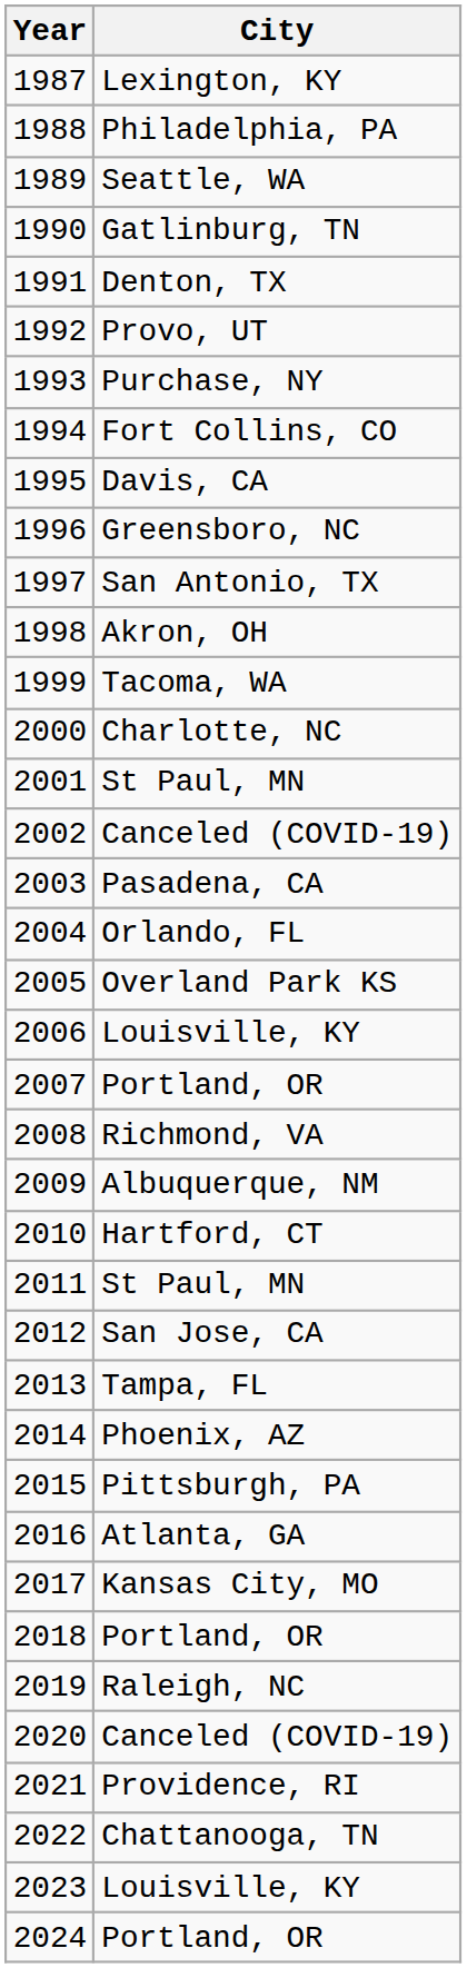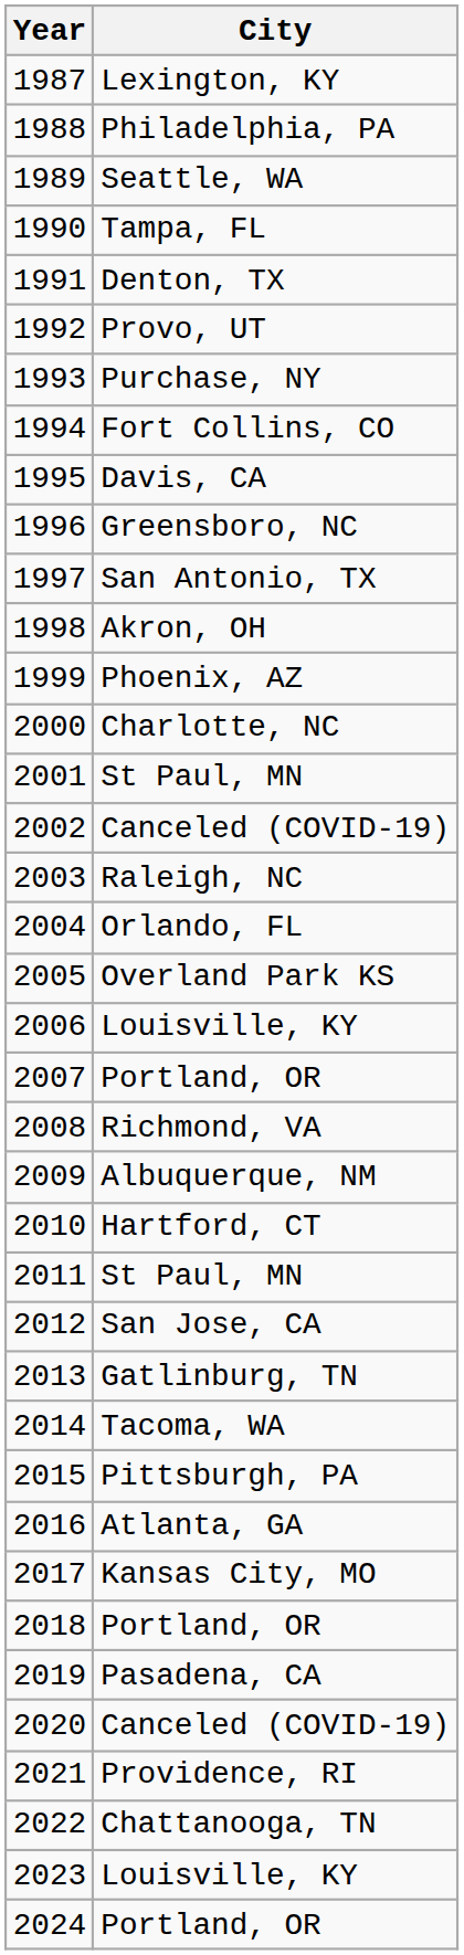1990 | City: Gatlinburg, TN -> Tampa, FL
1999 | City: Tacoma, WA -> Phoenix, AZ
2003 | City: Pasadena, CA -> Raleigh, NC
2013 | City: Tampa, FL -> Gatlinburg, TN
2014 | City: Phoenix, AZ -> Tacoma, WA
2019 | City: Raleigh, NC -> Pasadena, CA
